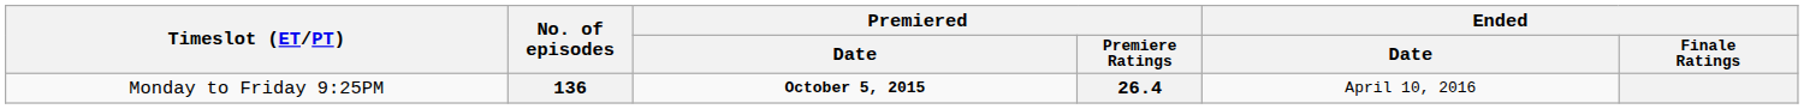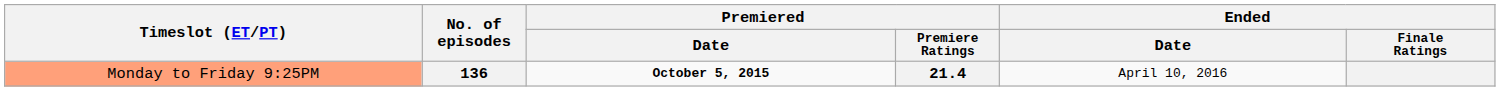136 | Timeslot (ET/PT): no background -> lightsalmon background
136 | Premiered / Premiere Ratings: 26.4 -> 21.4
